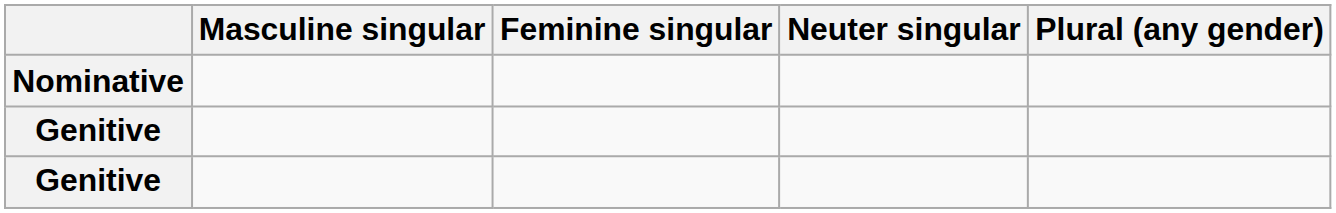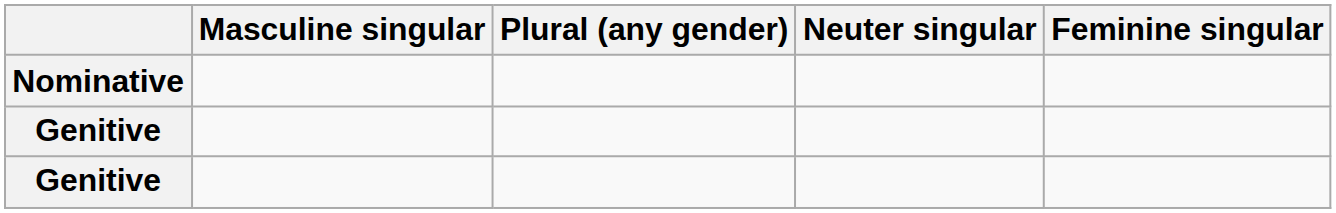columns swapped: Feminine singular <-> Plural (any gender)
